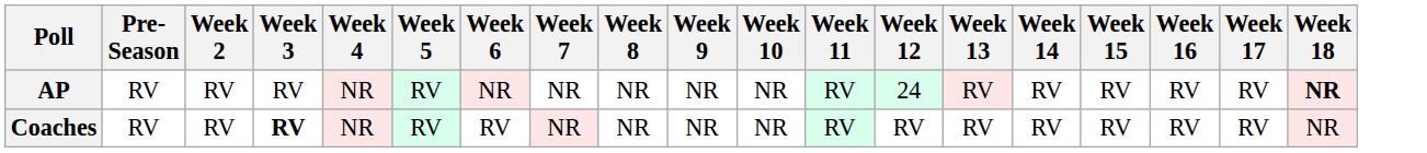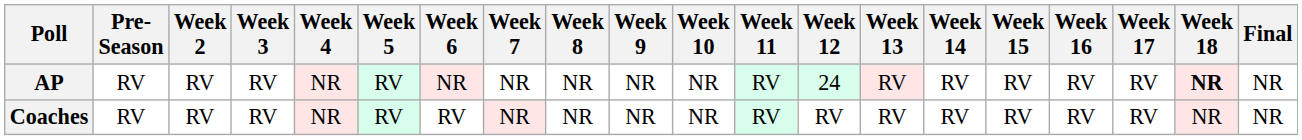+ column: Final | NR | NR
Coaches | Week 3: bold -> normal
